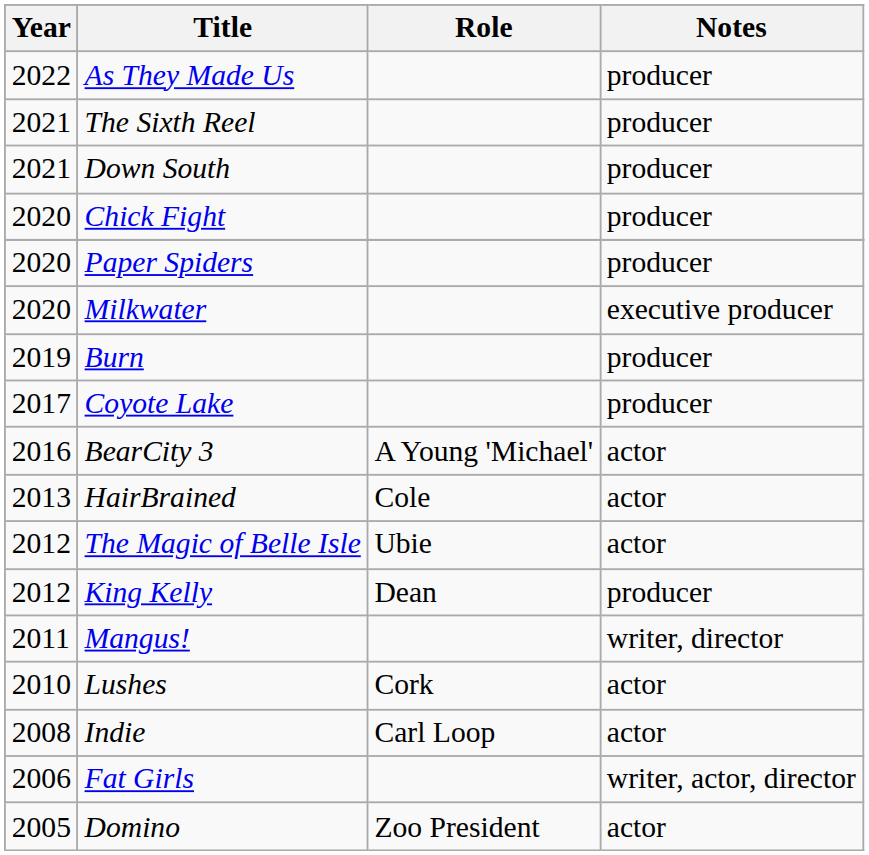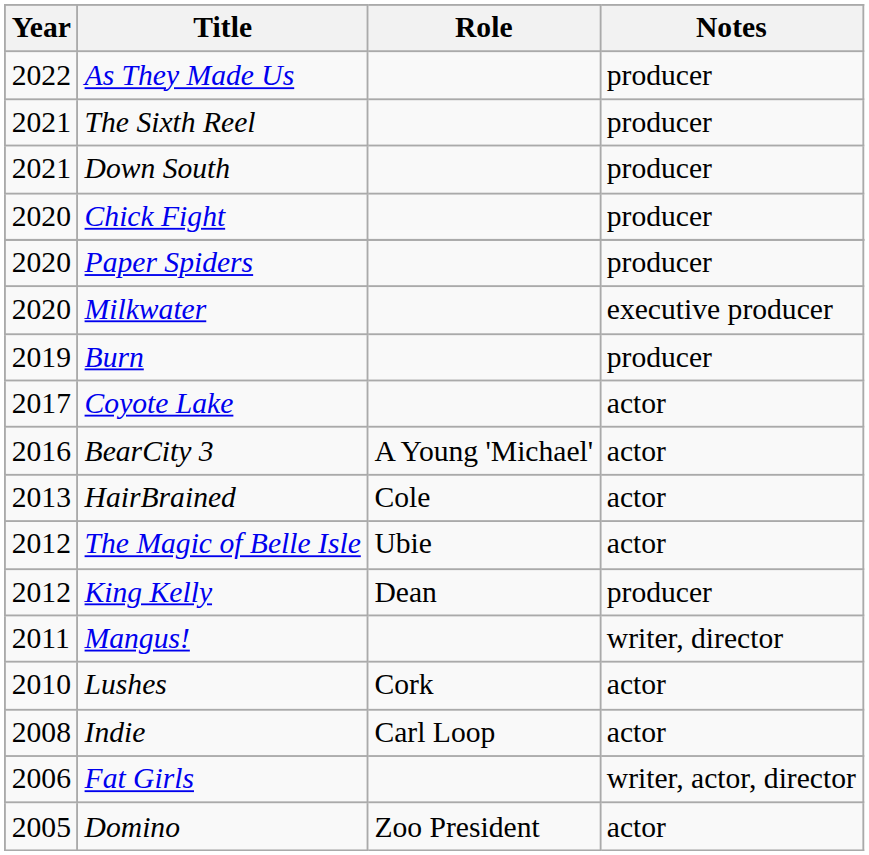Coyote Lake | Notes: producer -> actor
